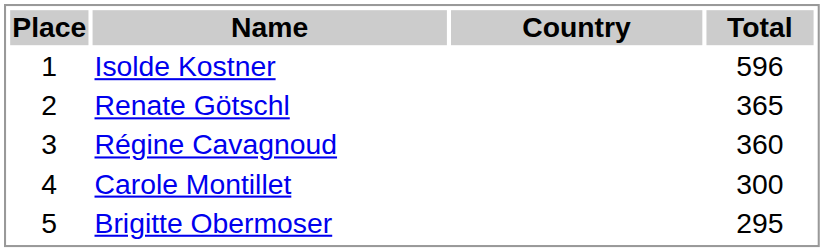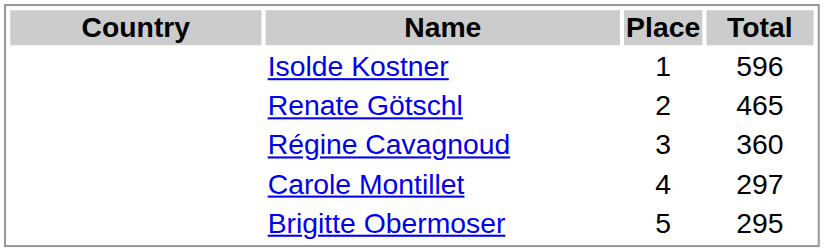columns swapped: Place <-> Country
Renate Götschl | Total: 365 -> 465
Carole Montillet | Total: 300 -> 297
